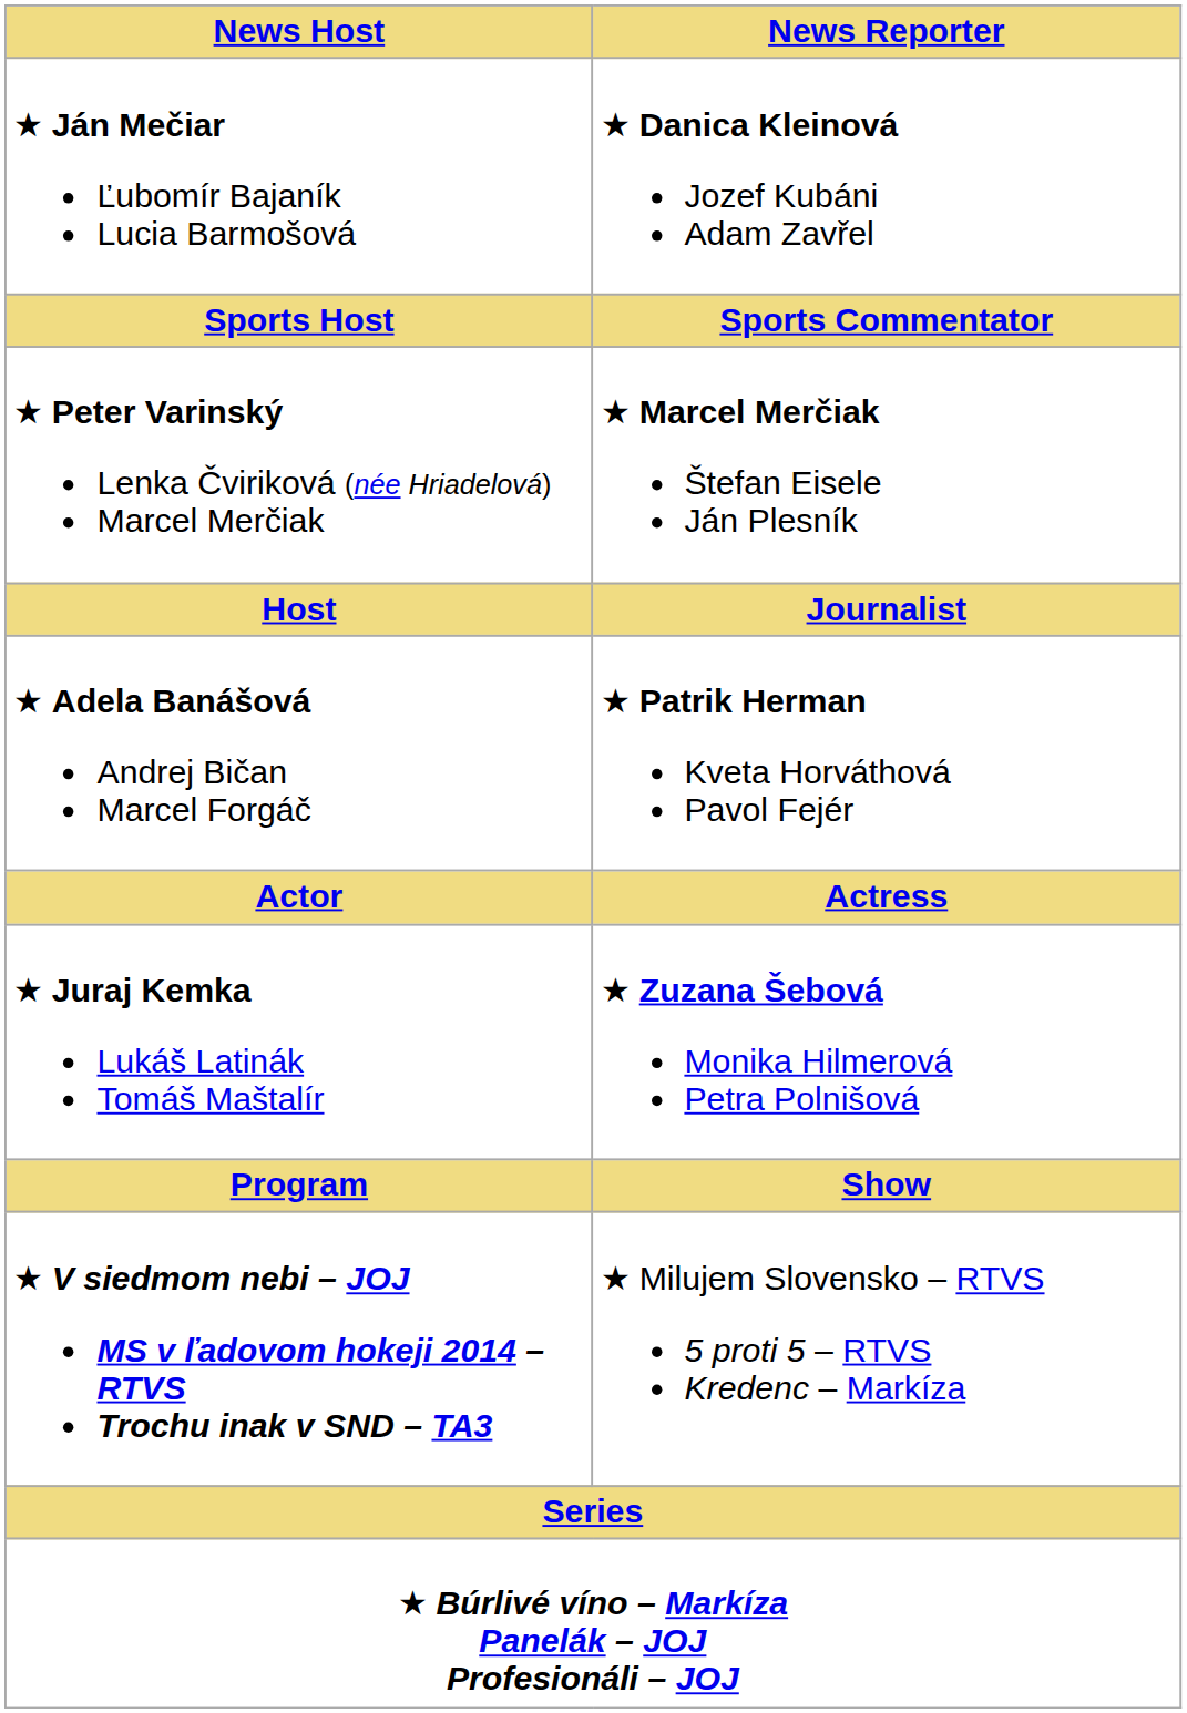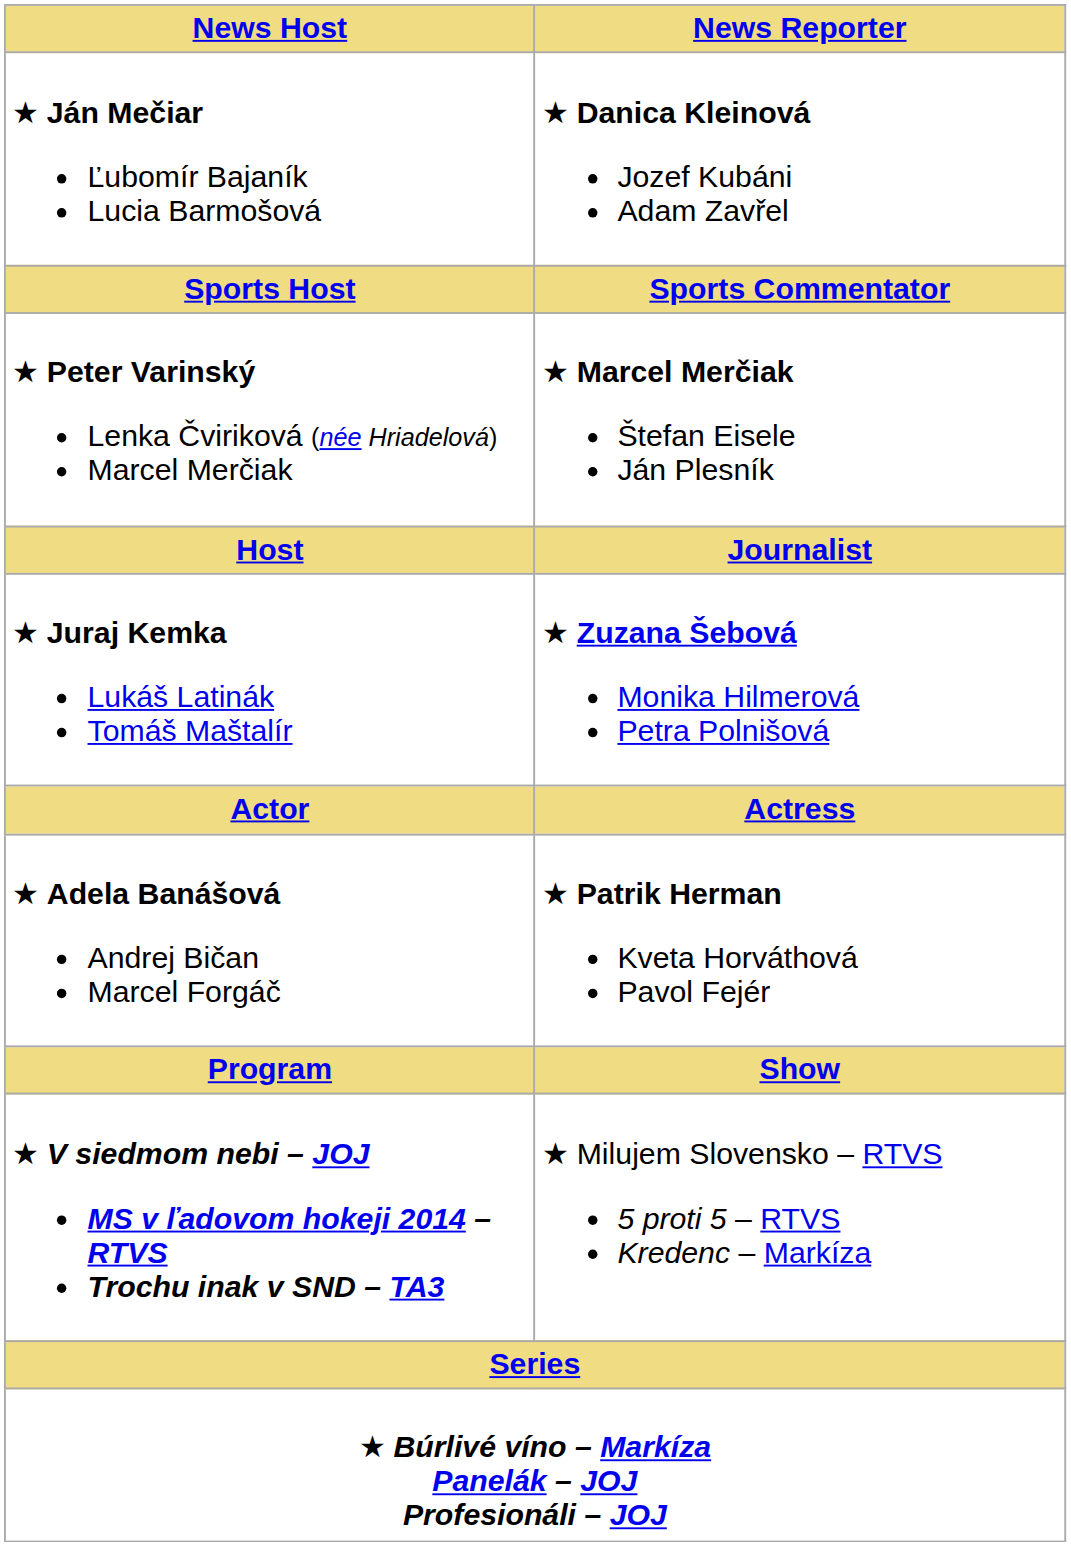rows swapped: ★ Adela Banášová Andrej Bičan Marcel Forgáč <-> ★ Juraj Kemka Lukáš Latinák Tomáš Maštalír
